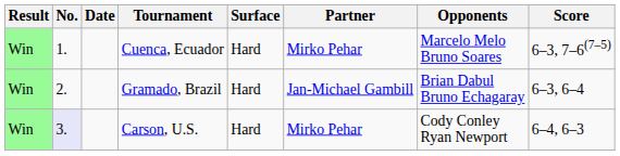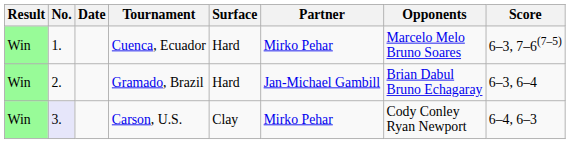Carson, U.S. | Surface: Hard -> Clay
